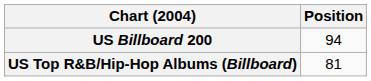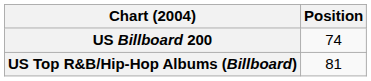US Billboard 200 | Position: 94 -> 74
